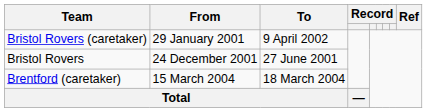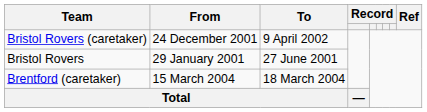Bristol Rovers (caretaker) | From: 29 January 2001 -> 24 December 2001
Bristol Rovers | From: 24 December 2001 -> 29 January 2001
